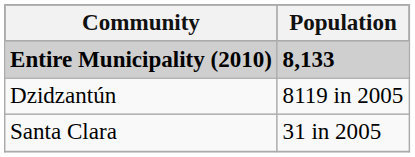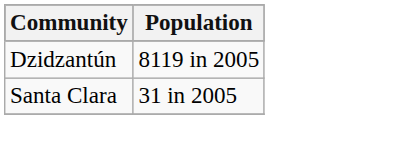- row: Entire Municipality (2010) | 8,133
